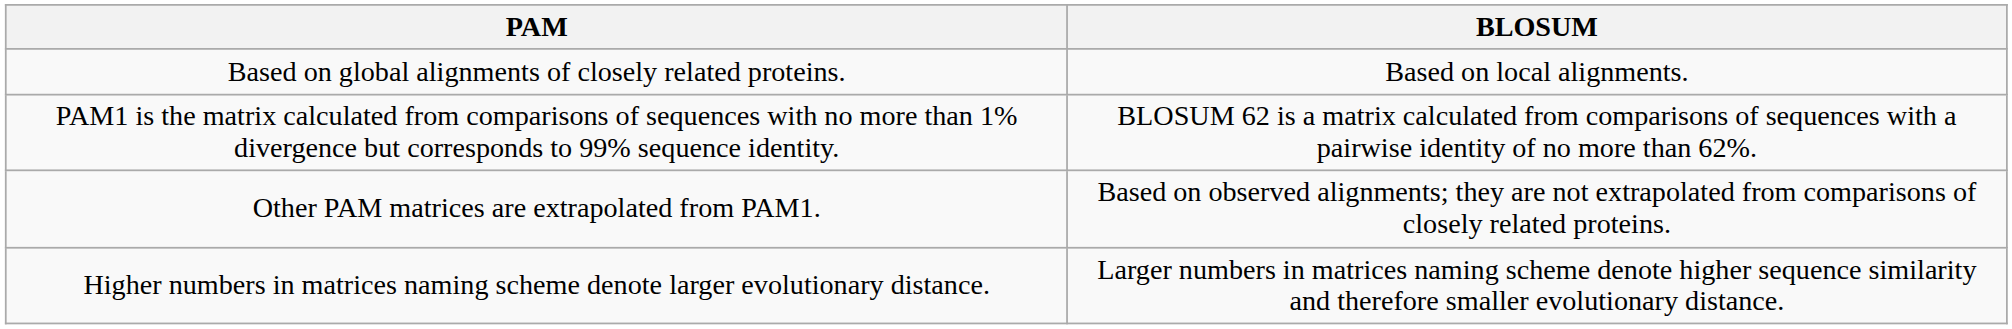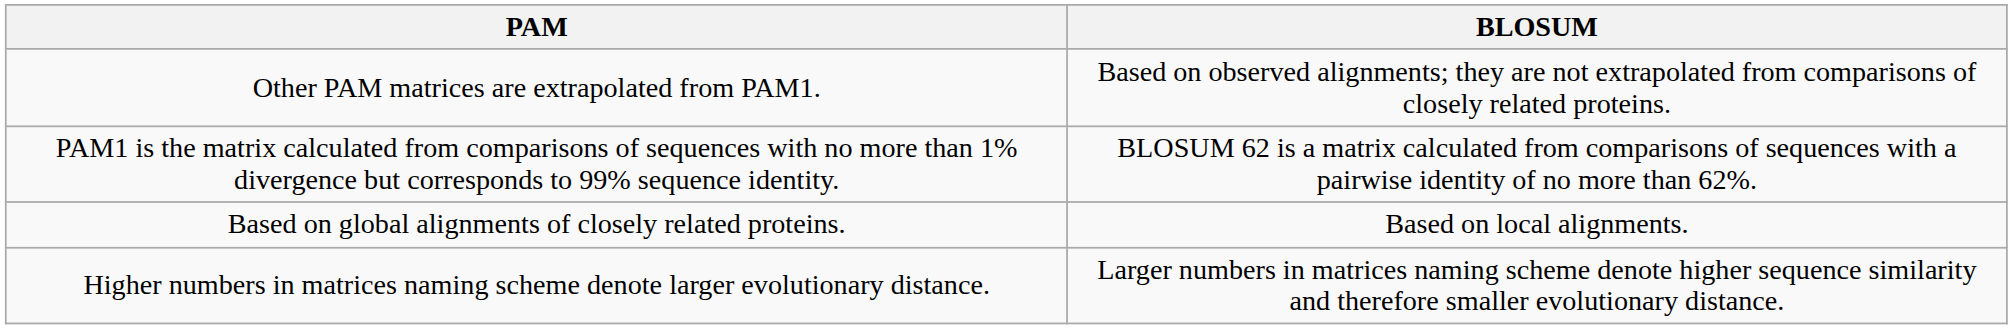rows swapped: Based on global alignments of closely related proteins. <-> Other PAM matrices are extrapolated from PAM1.
